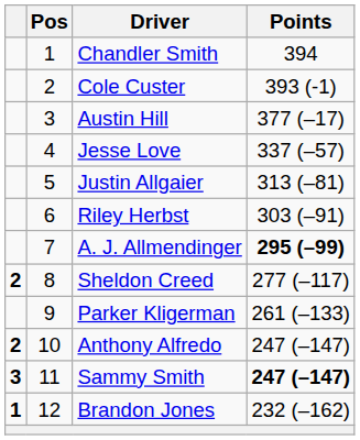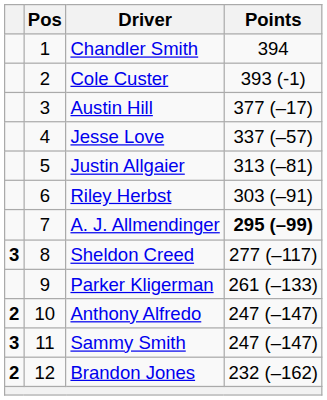Sheldon Creed | column 1: 2 -> 3
Sammy Smith | Points: bold -> normal
Brandon Jones | column 1: 1 -> 2
